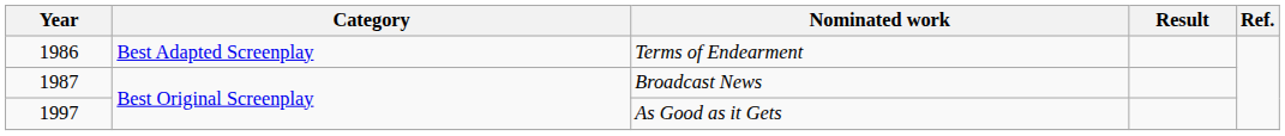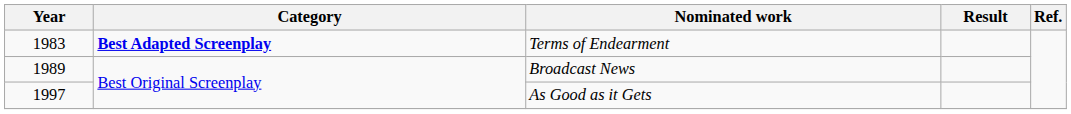Terms of Endearment | Year: 1986 -> 1983
Terms of Endearment | Category: normal -> bold
Broadcast News | Year: 1987 -> 1989
